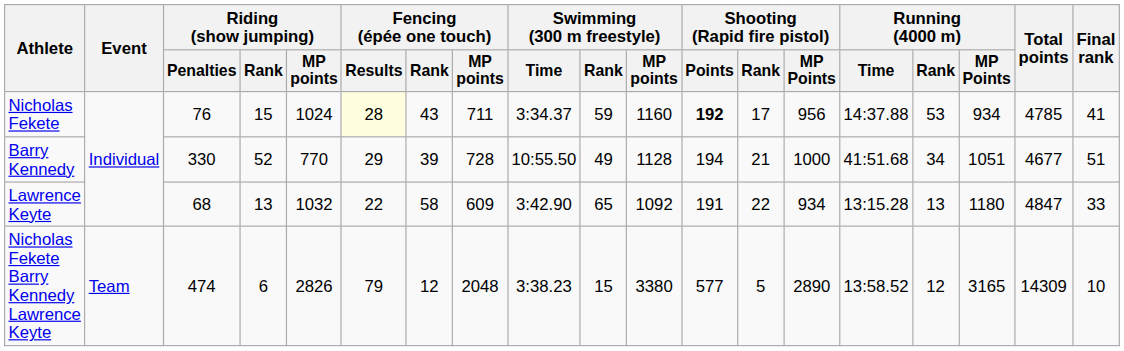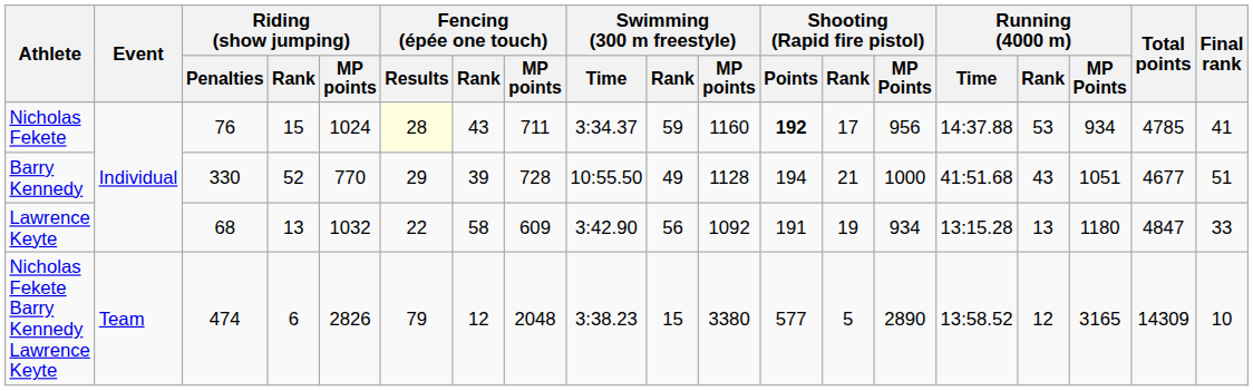Barry Kennedy | Running (4000 m) / Rank: 34 -> 43
Lawrence Keyte | Swimming (300 m freestyle) / Rank: 65 -> 56
Lawrence Keyte | Shooting (Rapid fire pistol) / Rank: 22 -> 19
